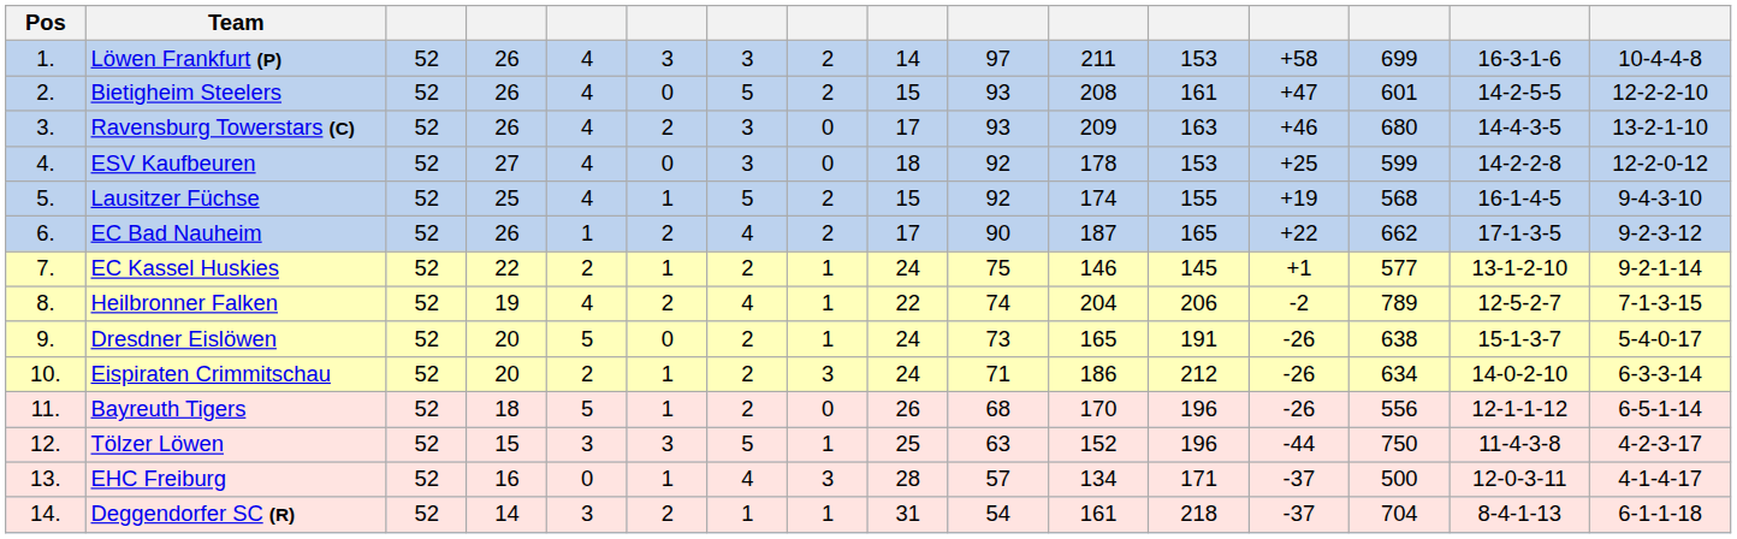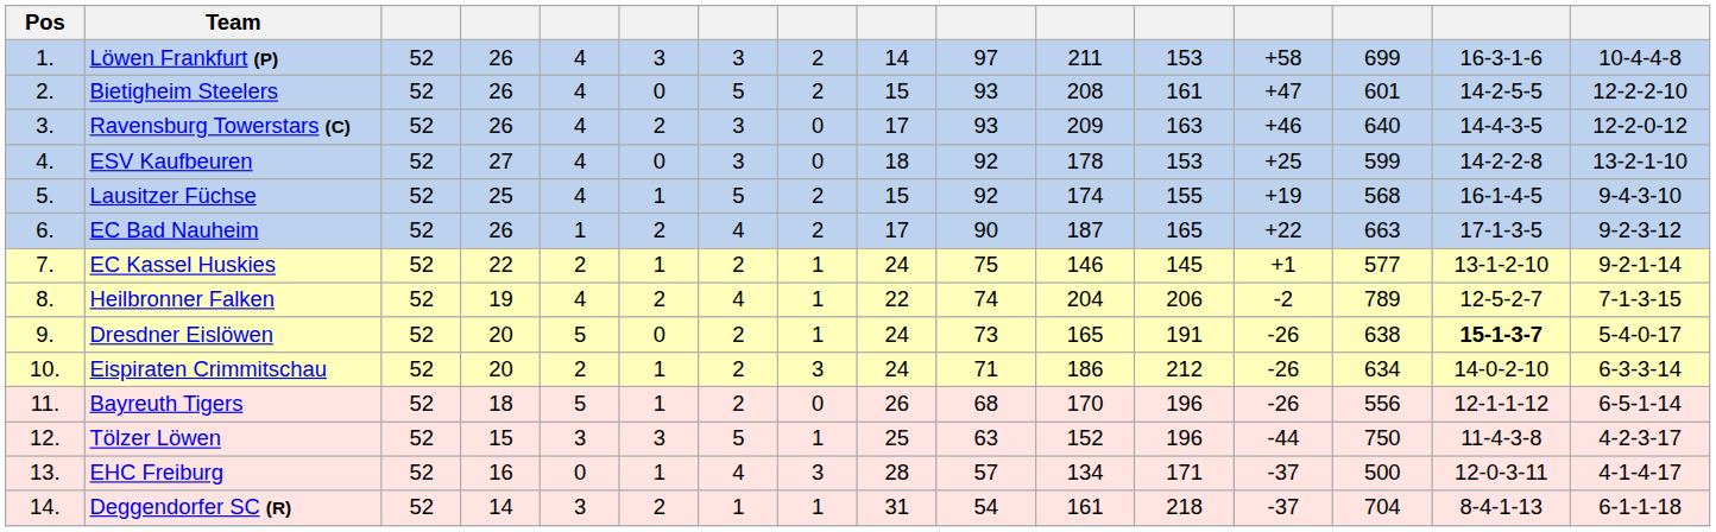Ravensburg Towerstars (C) | column 14: 680 -> 640
Ravensburg Towerstars (C) | column 16: 13-2-1-10 -> 12-2-0-12
ESV Kaufbeuren | column 16: 12-2-0-12 -> 13-2-1-10
EC Bad Nauheim | column 14: 662 -> 663
Dresdner Eislöwen | column 15: normal -> bold
